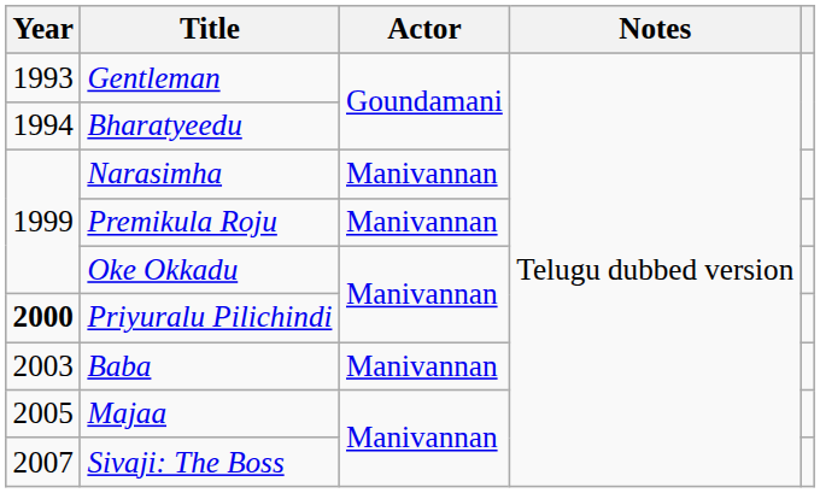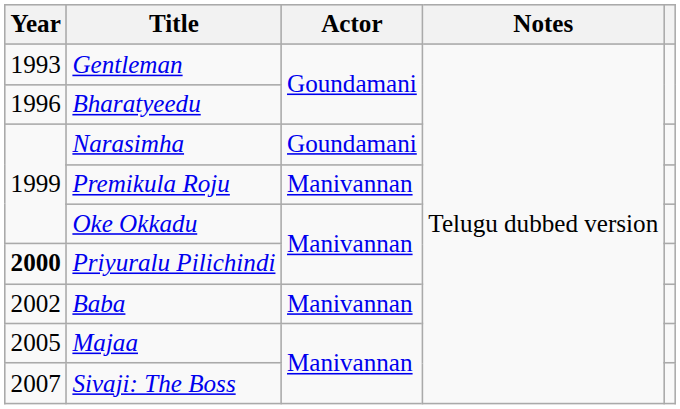Bharatyeedu | Year: 1994 -> 1996
Narasimha | Actor: Manivannan -> Goundamani
Baba | Year: 2003 -> 2002
